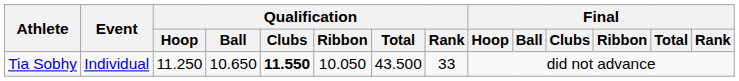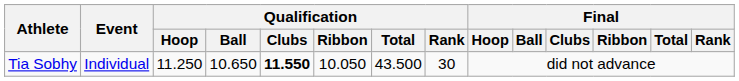Tia Sobhy | Qualification / Rank: 33 -> 30
